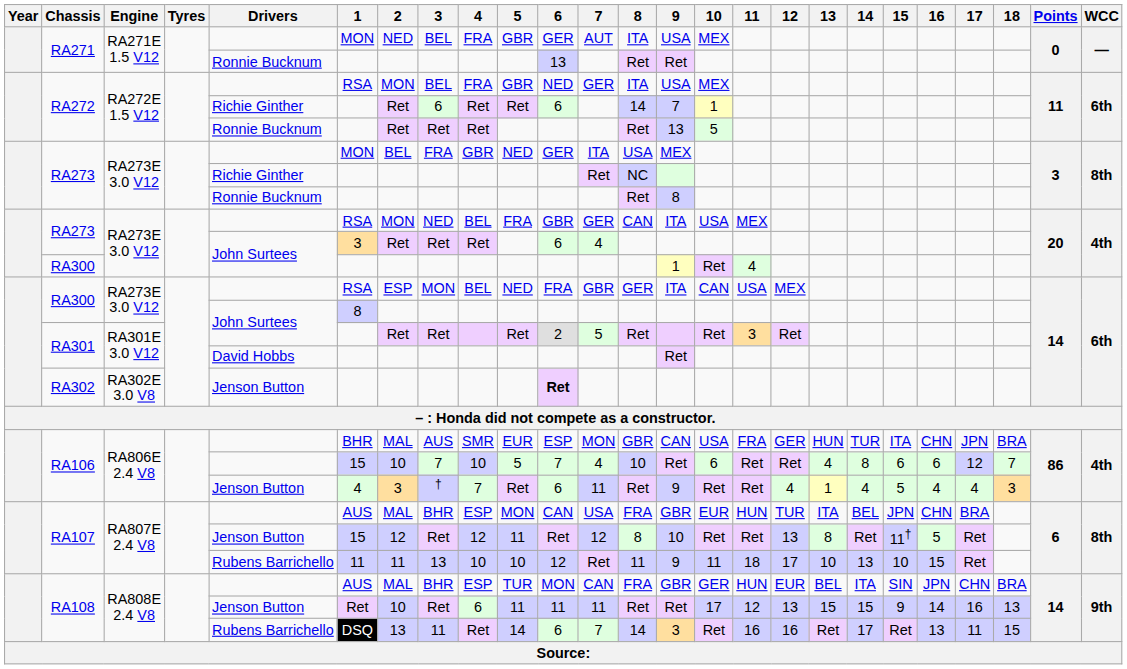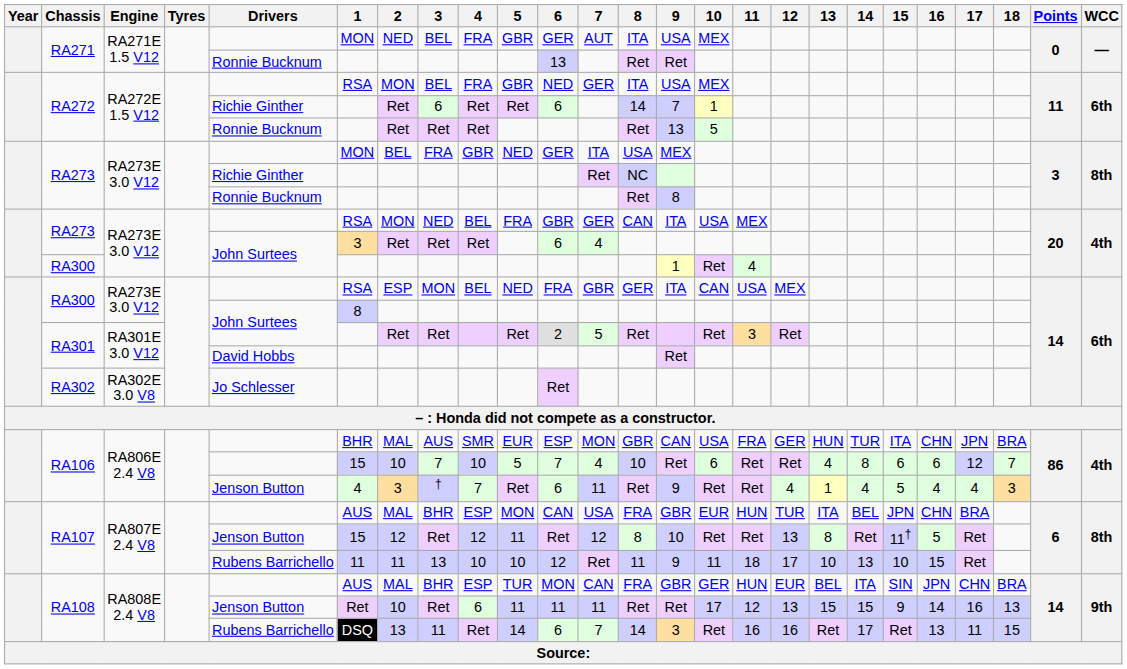RA302 | Drivers: Jenson Button -> Jo Schlesser
RA302 | 6: bold -> normal
